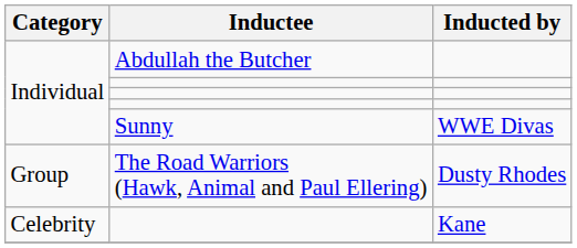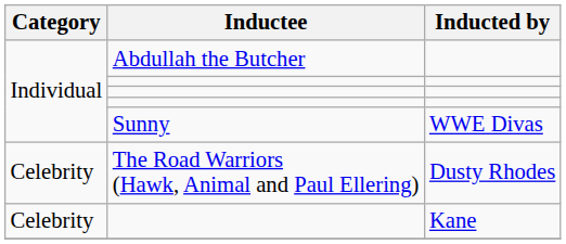The Road Warriors (Hawk, Animal and Paul Ellering) | Category: Group -> Celebrity
